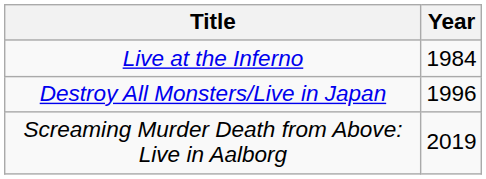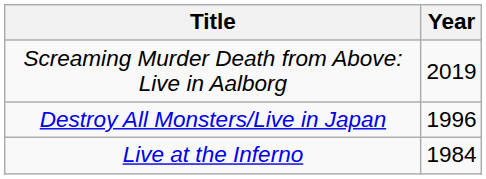rows swapped: Live at the Inferno <-> Screaming Murder Death from Above: Live in Aalborg
